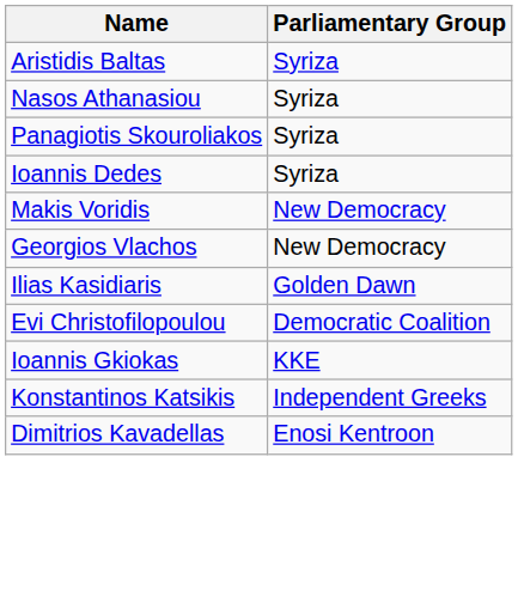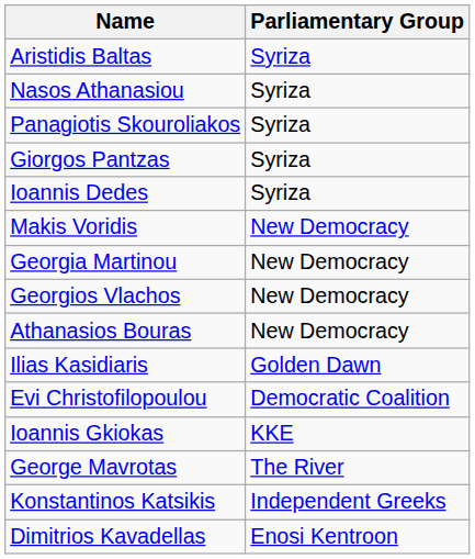+ row: Giorgos Pantzas | Syriza
+ row: Georgia Martinou | New Democracy
+ row: Athanasios Bouras | New Democracy
+ row: George Mavrotas | The River
